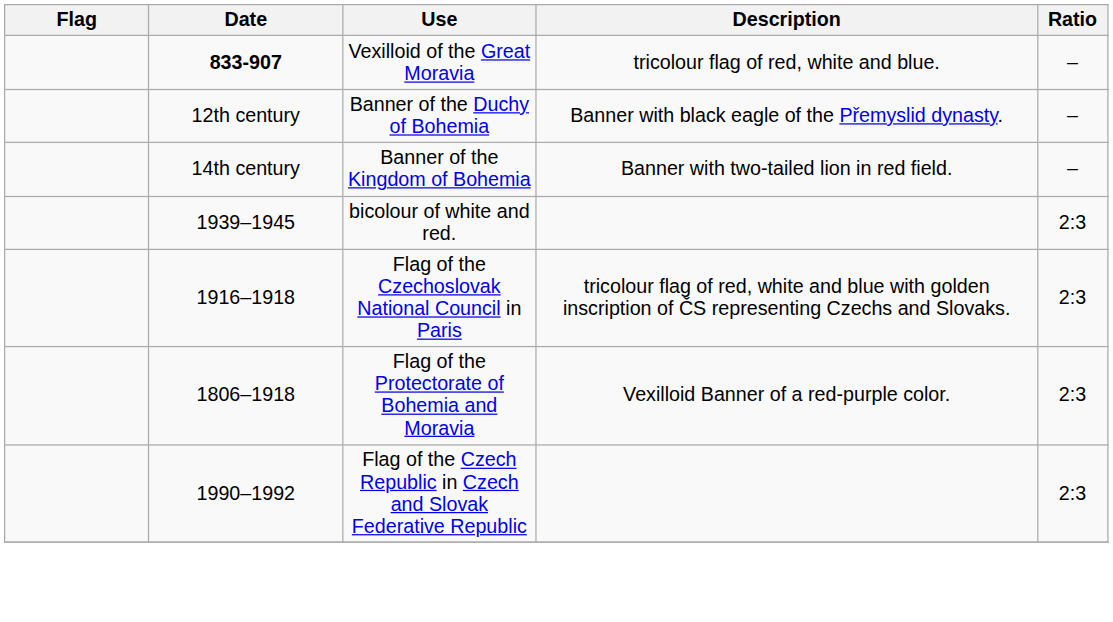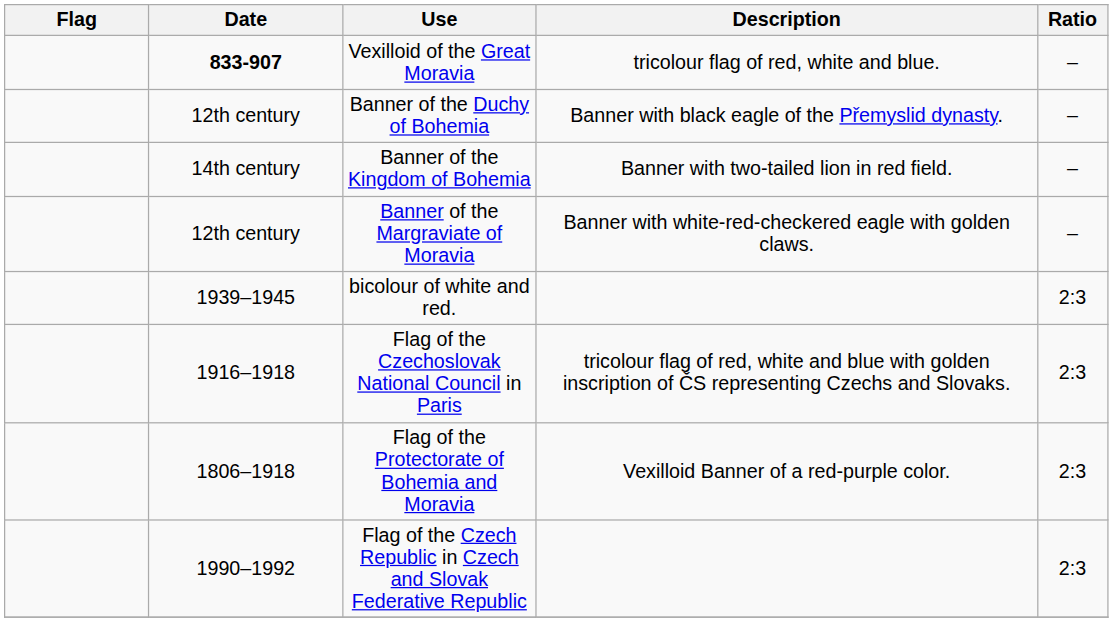+ row: 12th century | Banner of the Margraviate of Moravia | Banner with white-red-checkered eagle with golden claws. | –
